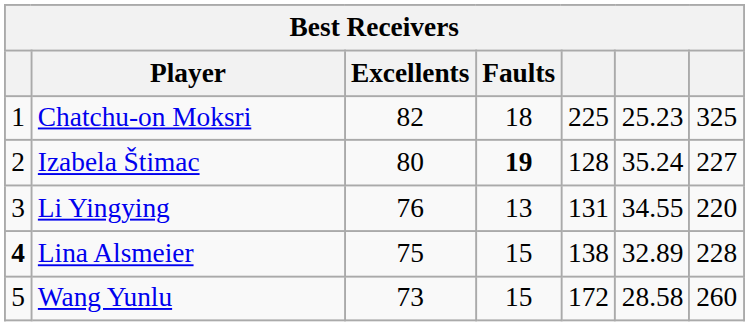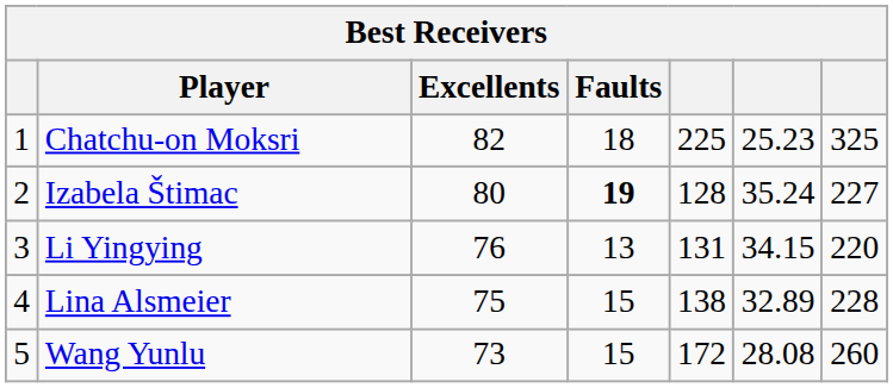Li Yingying | column 6: 34.55 -> 34.15
Lina Alsmeier | column 1: bold -> normal
Wang Yunlu | column 6: 28.58 -> 28.08
